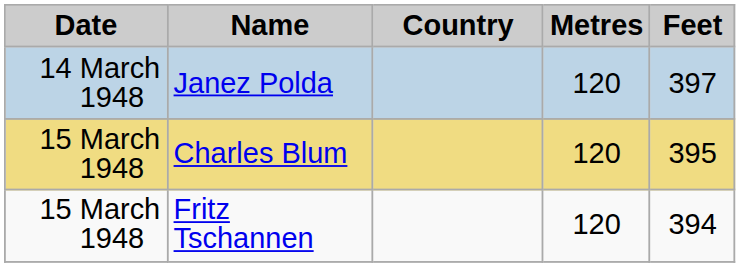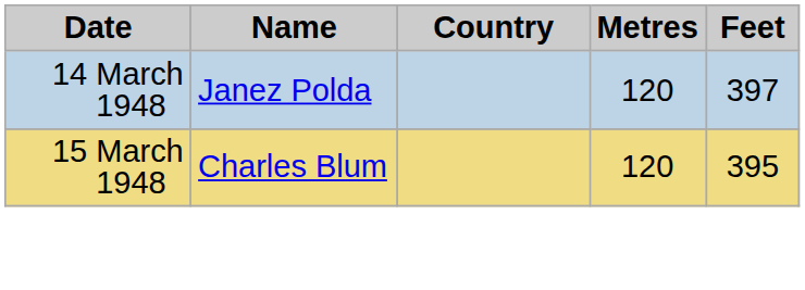- row: 15 March 1948 | Fritz Tschannen | 120 | 394
